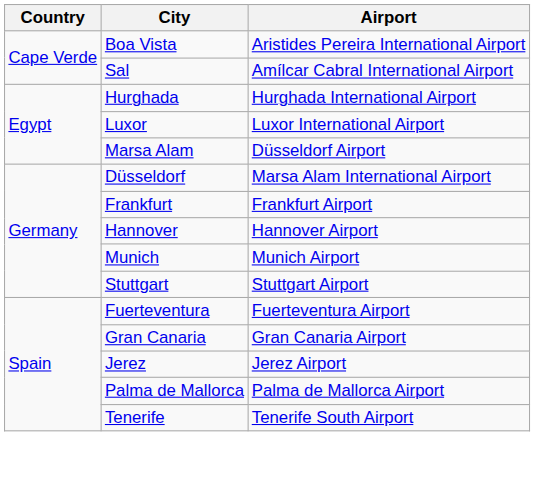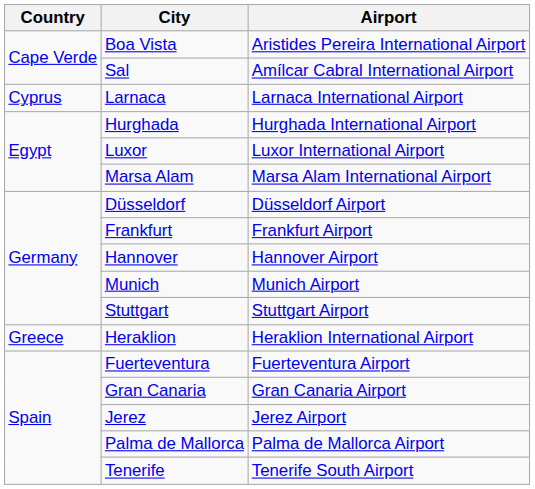+ row: Cyprus | Larnaca | Larnaca International Airport
Marsa Alam | Airport: Düsseldorf Airport -> Marsa Alam International Airport
Düsseldorf | Airport: Marsa Alam International Airport -> Düsseldorf Airport
+ row: Greece | Heraklion | Heraklion International Airport
